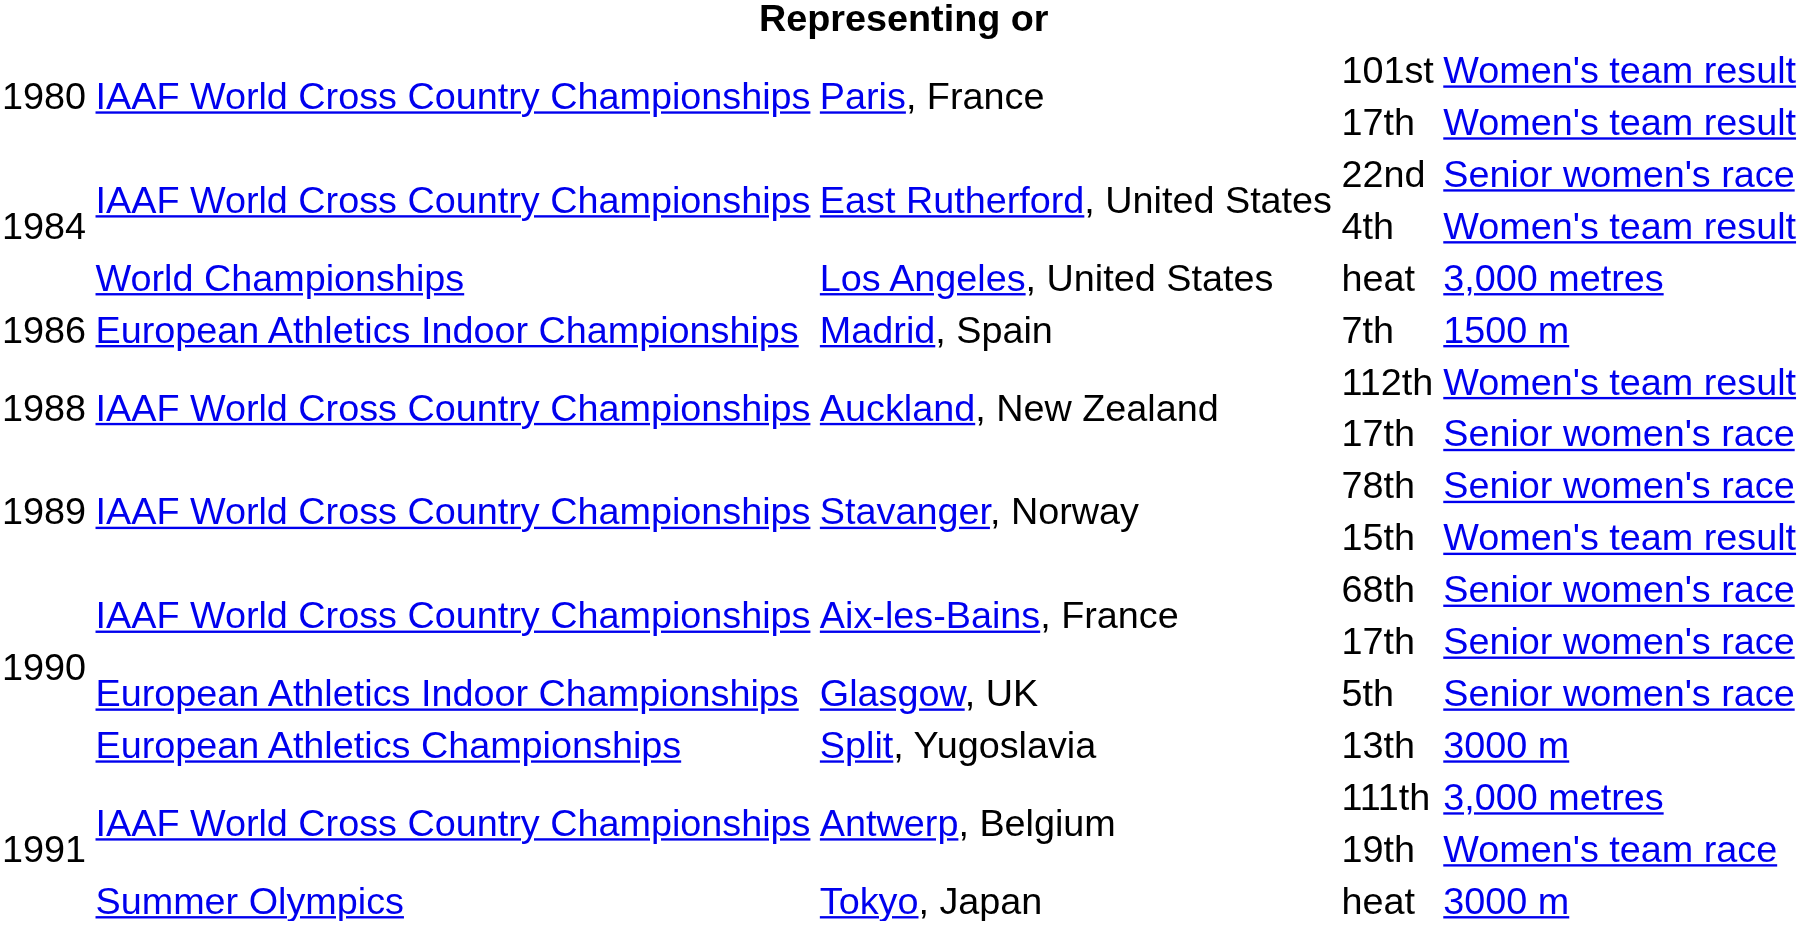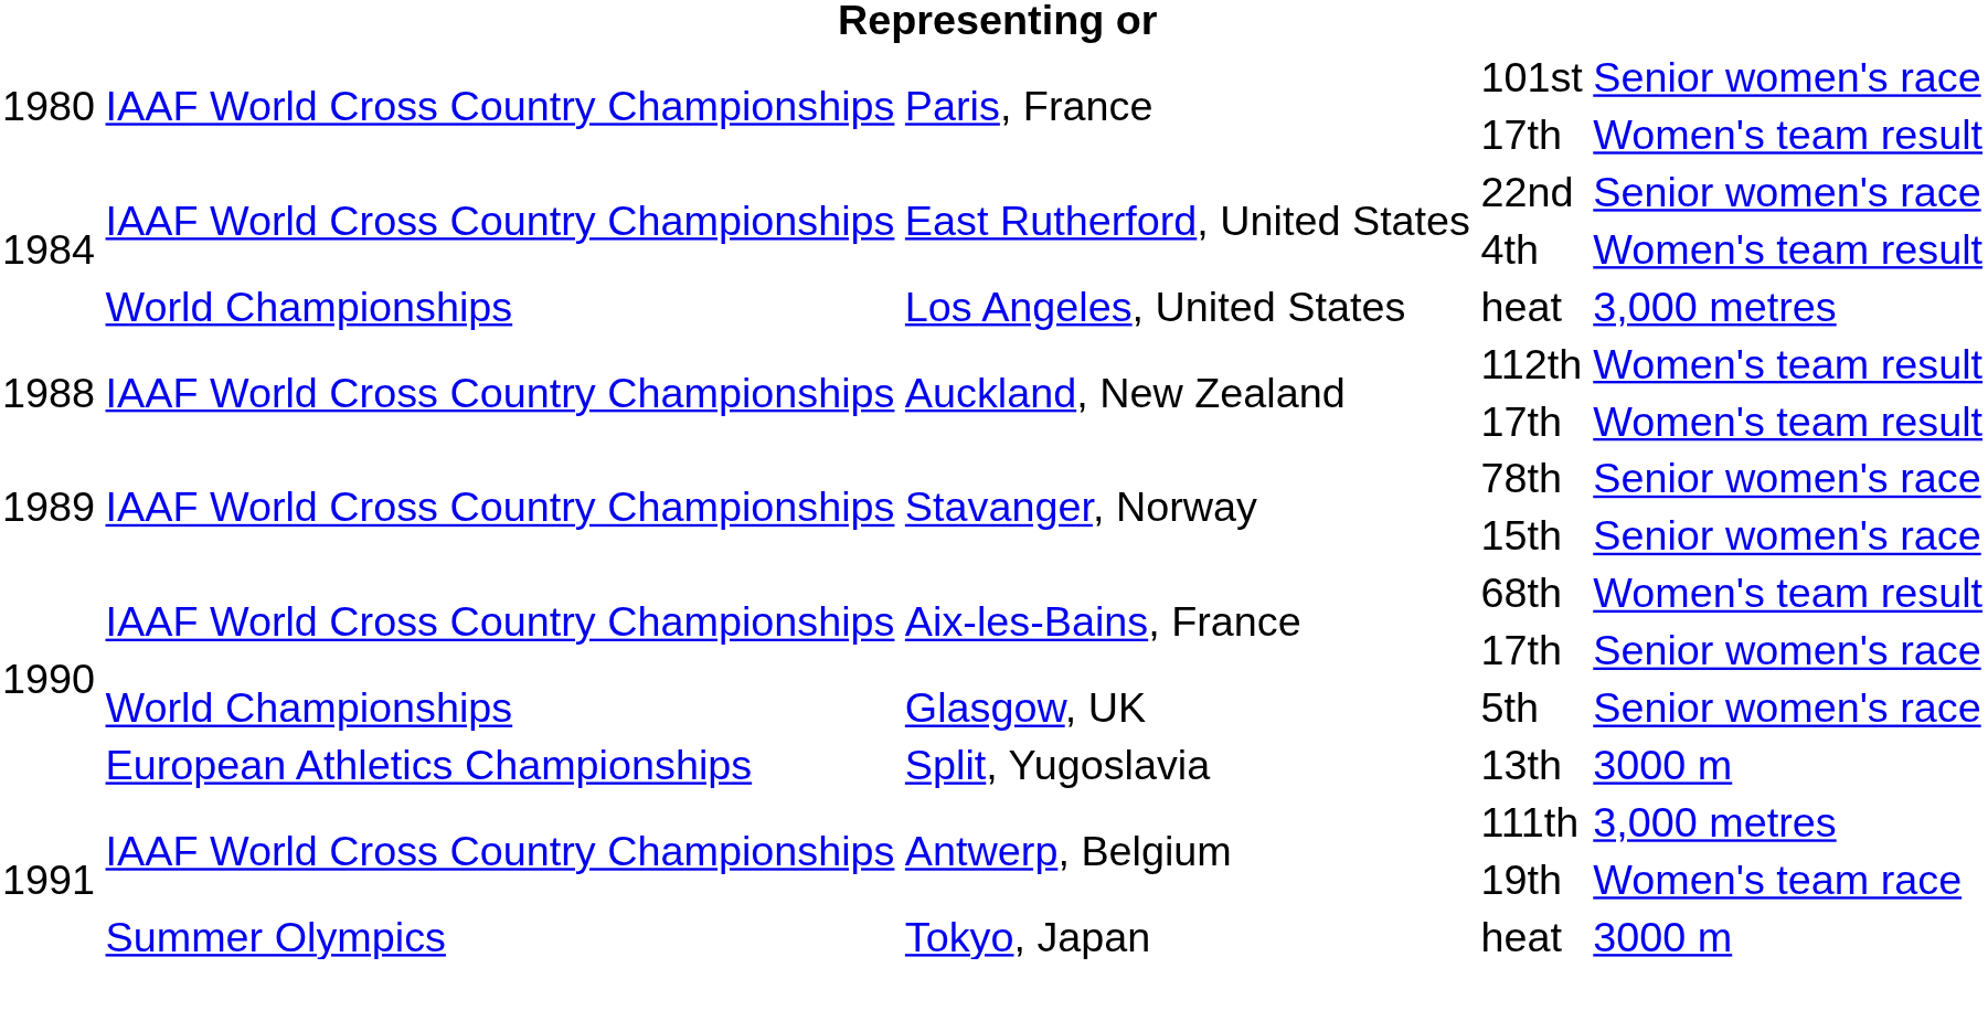101st | column 5: Women's team result -> Senior women's race
- row: 1986 | European Athletics Indoor Championships | Madrid, Spain | 7th | 1500 m
Auckland, New Zealand / 17th | column 5: Senior women's race -> Women's team result
15th | column 5: Women's team result -> Senior women's race
68th | column 5: Senior women's race -> Women's team result
5th | column 2: European Athletics Indoor Championships -> World Championships
